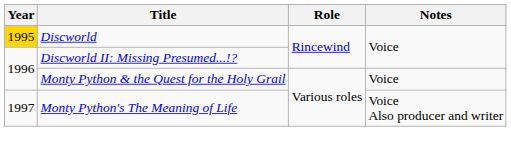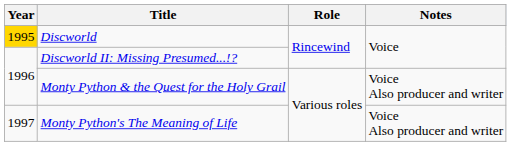Monty Python & the Quest for the Holy Grail | Notes: Voice -> Voice Also producer and writer
